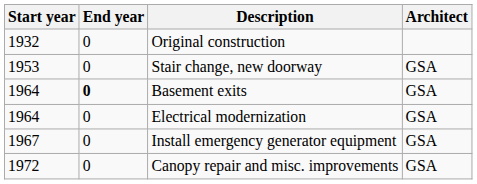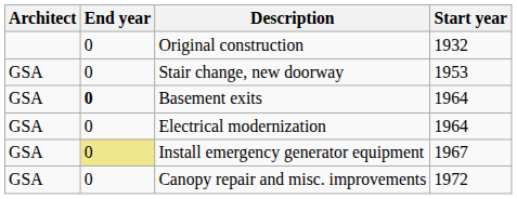columns swapped: Start year <-> Architect
Install emergency generator equipment | End year: no background -> khaki background
